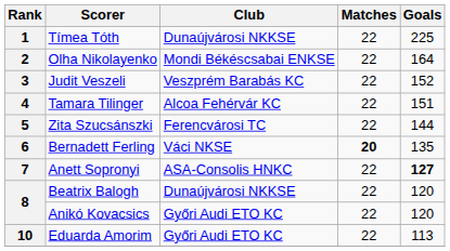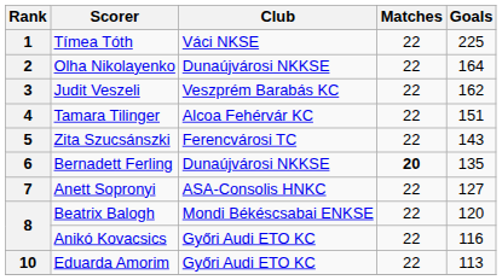1 | Club: Dunaújvárosi NKKSE -> Váci NKSE
2 | Club: Mondi Békéscsabai ENKSE -> Dunaújvárosi NKKSE
3 | Goals: 152 -> 162
5 | Goals: 144 -> 143
6 | Club: Váci NKSE -> Dunaújvárosi NKKSE
7 | Goals: bold -> normal
8 / Beatrix Balogh | Club: Dunaújvárosi NKKSE -> Mondi Békéscsabai ENKSE
8 / Anikó Kovacsics | Goals: 120 -> 116
